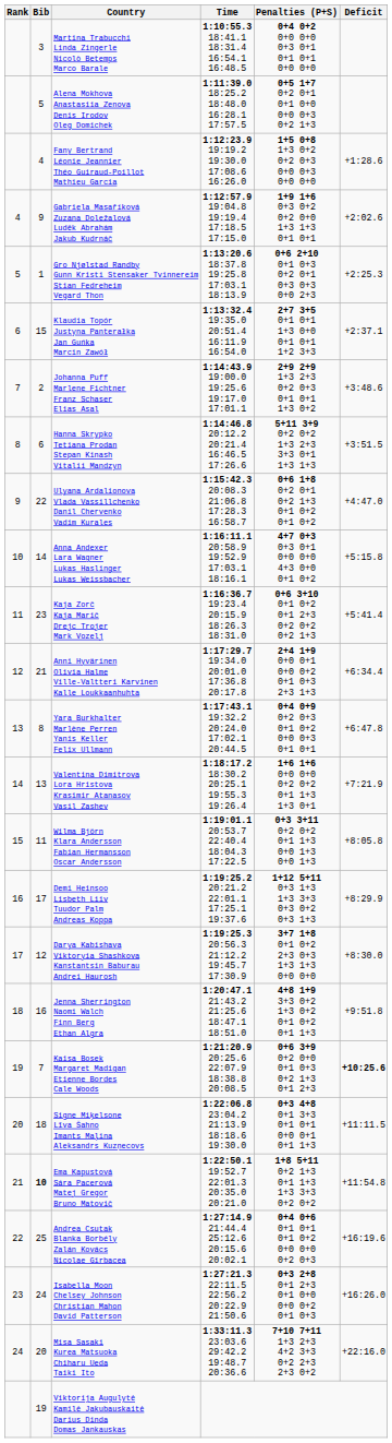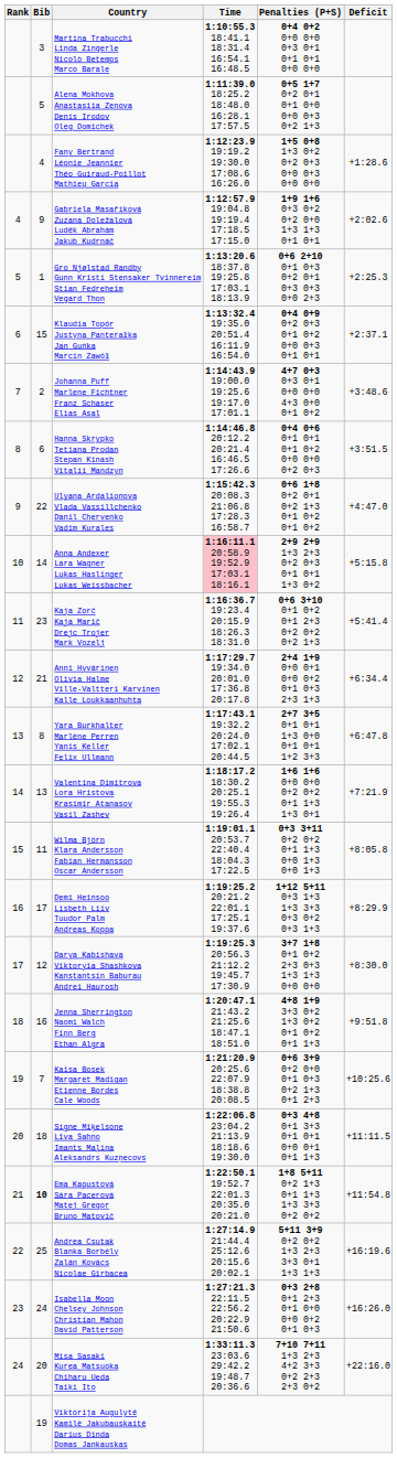Klaudia Topór Justyna Panterałka Jan Guńka Marcin Zawół | Penalties (P+S): 2+7 3+5 0+1 0+1 1+3 0+0 0+1 0+1 1+2 3+3 -> 0+4 0+9 0+2 0+3 0+1 0+2 0+0 0+3 0+1 0+1
Johanna Puff Marlene Fichtner Franz Schaser Elias Asal | Penalties (P+S): 2+9 2+9 1+3 2+3 0+2 0+3 0+1 0+1 1+3 0+2 -> 4+7 0+3 0+3 0+1 0+0 0+0 4+3 0+0 0+1 0+2
Hanna Skrypko Tetiana Prodan Stepan Kinash Vitalii Mandzyn | Penalties (P+S): 5+11 3+9 0+2 0+2 1+3 2+3 3+3 0+1 1+3 1+3 -> 0+4 0+6 0+1 0+1 0+1 0+2 0+0 0+0 0+2 0+3
Anna Andexer Lara Wagner Lukas Haslinger Lukas Weissbacher | Time: no background -> pink background
Anna Andexer Lara Wagner Lukas Haslinger Lukas Weissbacher | Penalties (P+S): 4+7 0+3 0+3 0+1 0+0 0+0 4+3 0+0 0+1 0+2 -> 2+9 2+9 1+3 2+3 0+2 0+3 0+1 0+1 1+3 0+2
Yara Burkhalter Marlène Perren Yanis Keller Felix Ullmann | Penalties (P+S): 0+4 0+9 0+2 0+3 0+1 0+2 0+0 0+3 0+1 0+1 -> 2+7 3+5 0+1 0+1 1+3 0+0 0+1 0+1 1+2 3+3
Kaisa Bosek Margaret Madigan Etienne Bordes Cale Woods | Deficit: bold -> normal
Andrea Csutak Blanka Borbély Zalán Kovács Nicolae Gîrbacea | Penalties (P+S): 0+4 0+6 0+1 0+1 0+1 0+2 0+0 0+0 0+2 0+3 -> 5+11 3+9 0+2 0+2 1+3 2+3 3+3 0+1 1+3 1+3
